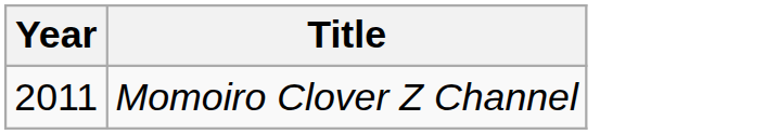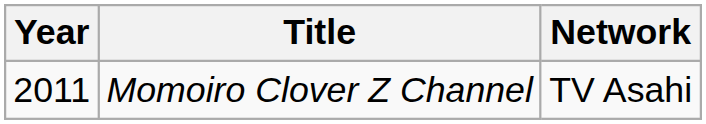+ column: Network | TV Asahi
